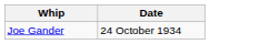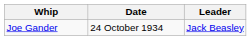+ column: Leader | Jack Beasley
